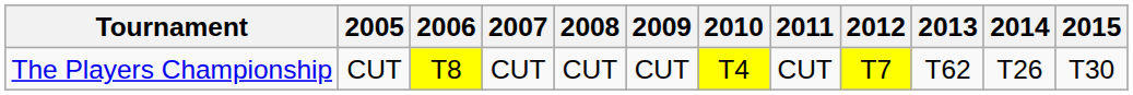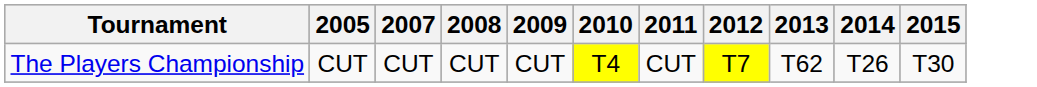- column: 2006 | T8
